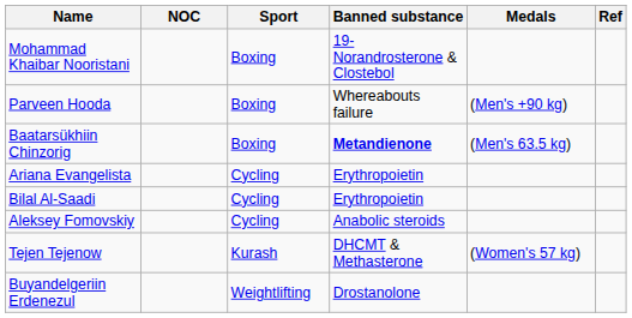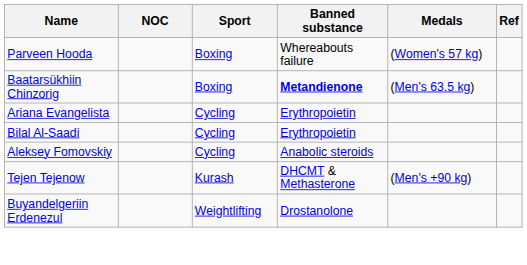- row: Mohammad Khaibar Nooristani | Boxing | 19-Norandrosterone & Clostebol
Parveen Hooda | Medals: (Men's +90 kg) -> (Women's 57 kg)
Tejen Tejenow | Medals: (Women's 57 kg) -> (Men's +90 kg)
